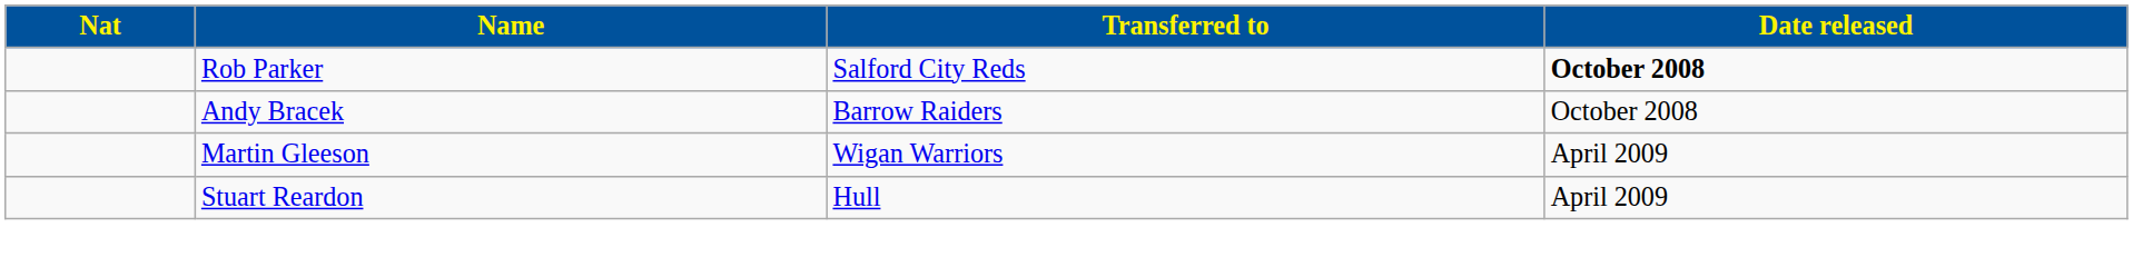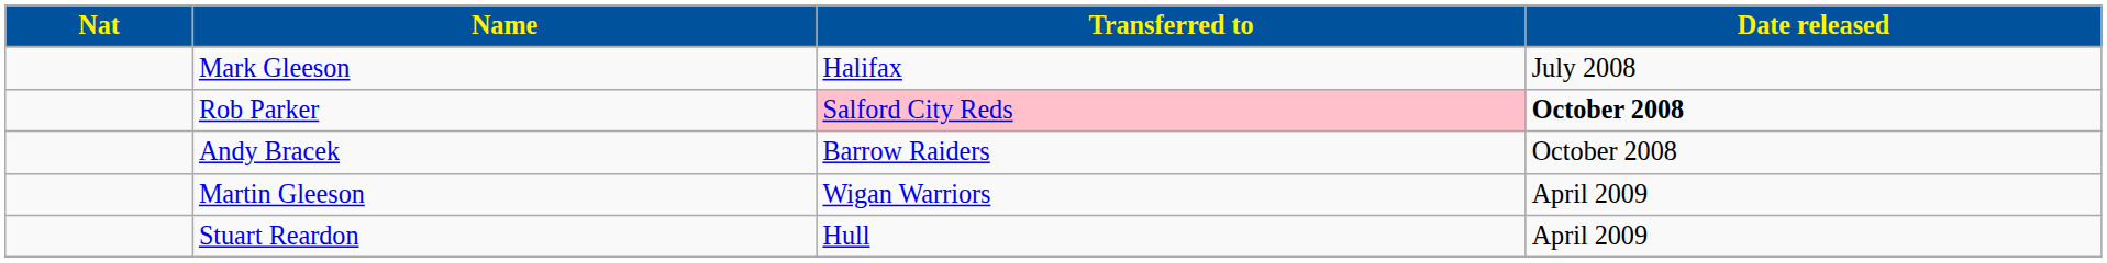+ row: Mark Gleeson | Halifax | July 2008
Rob Parker | Transferred to: no background -> pink background
